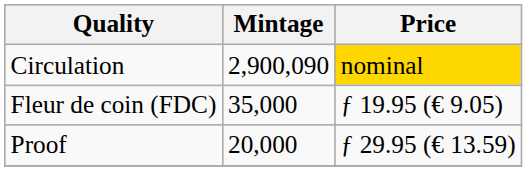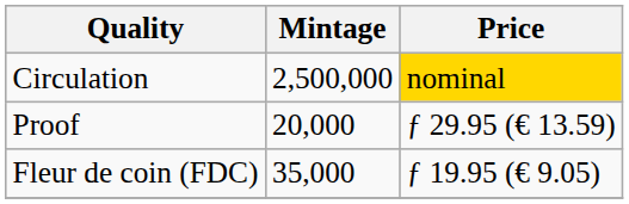Circulation | Mintage: 2,900,090 -> 2,500,000
rows swapped: Fleur de coin (FDC) <-> Proof
